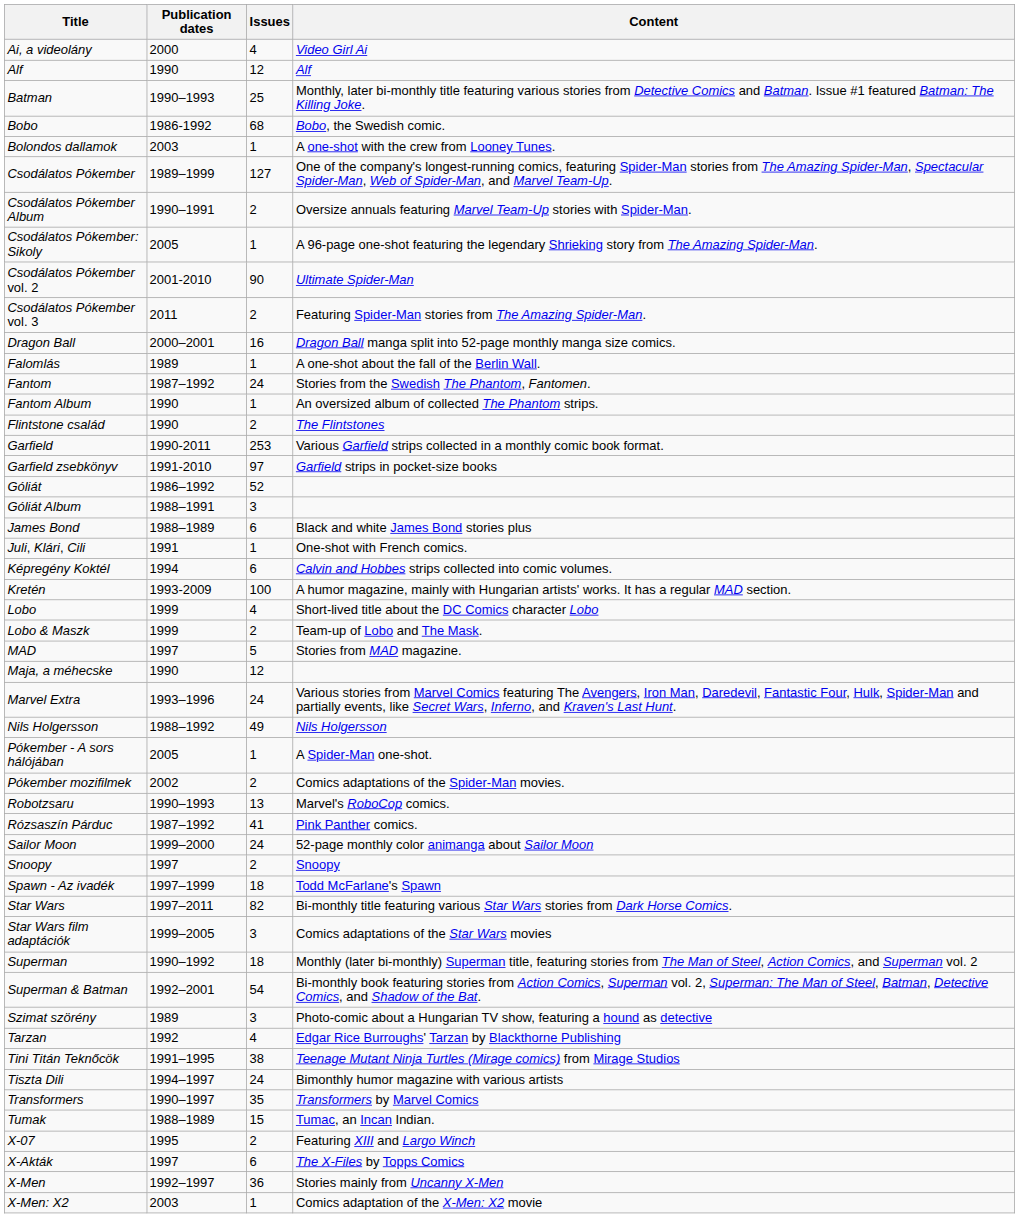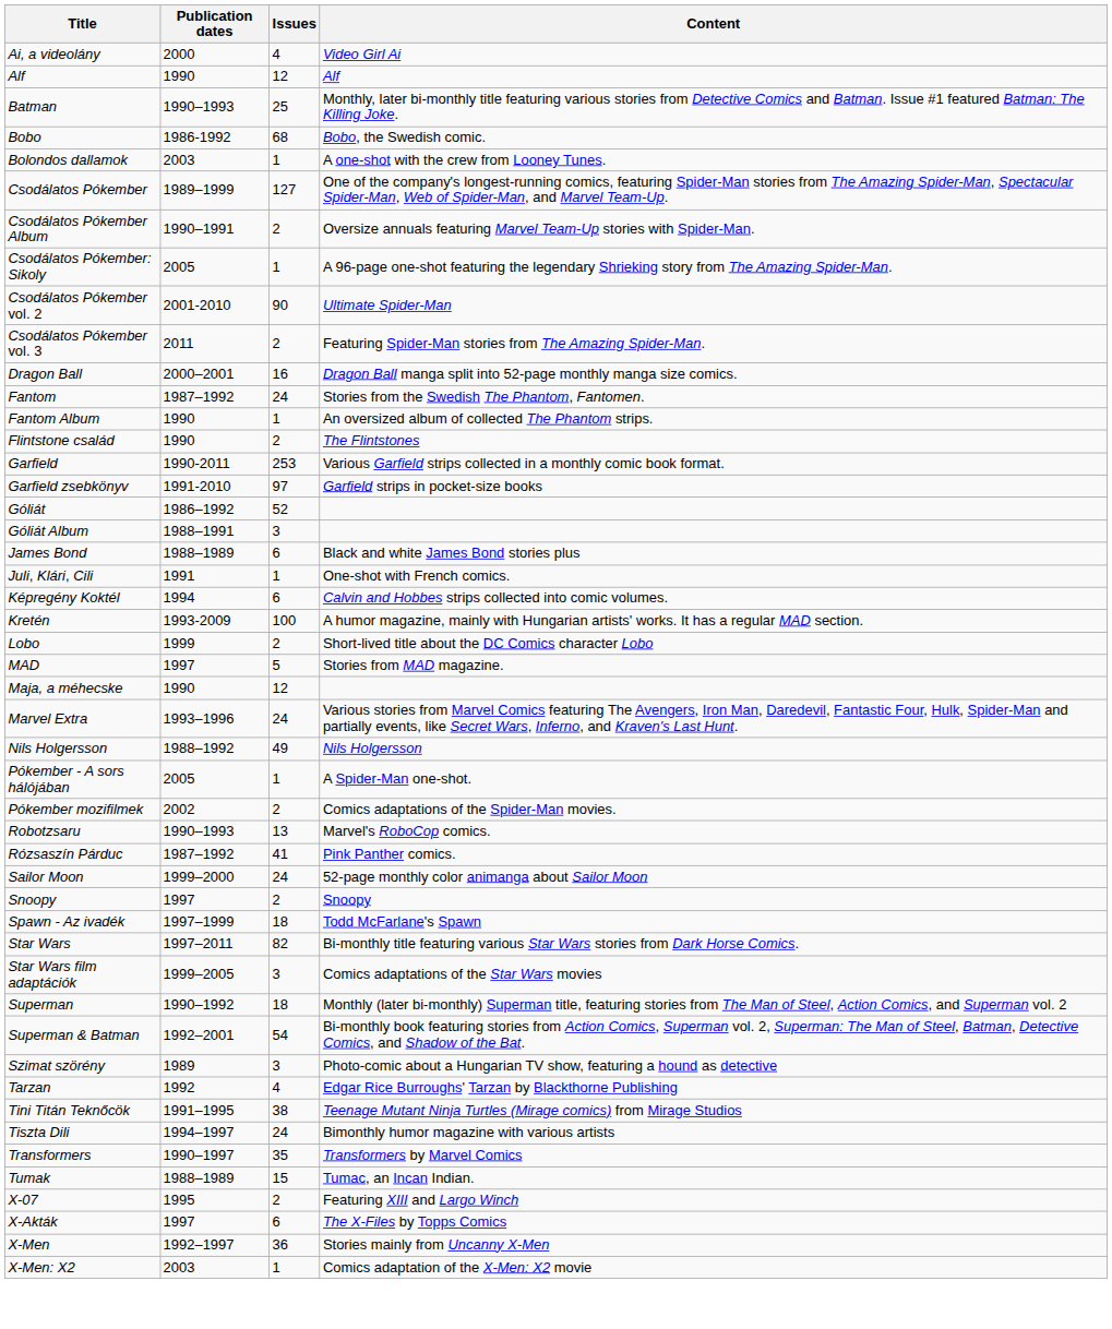- row: Falomlás | 1989 | 1 | A one-shot about the fall of the Berlin Wall.
Lobo | Issues: 4 -> 2
- row: Lobo & Maszk | 1999 | 2 | Team-up of Lobo and The Mask.
